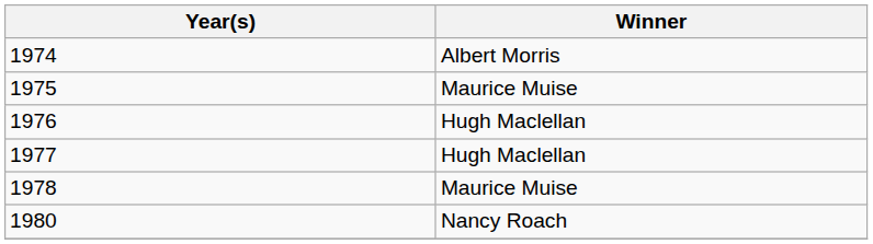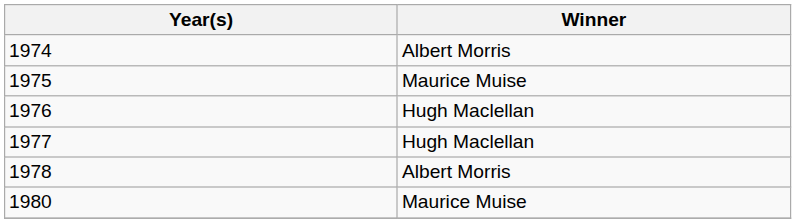1978 | Winner: Maurice Muise -> Albert Morris
1980 | Winner: Nancy Roach -> Maurice Muise
